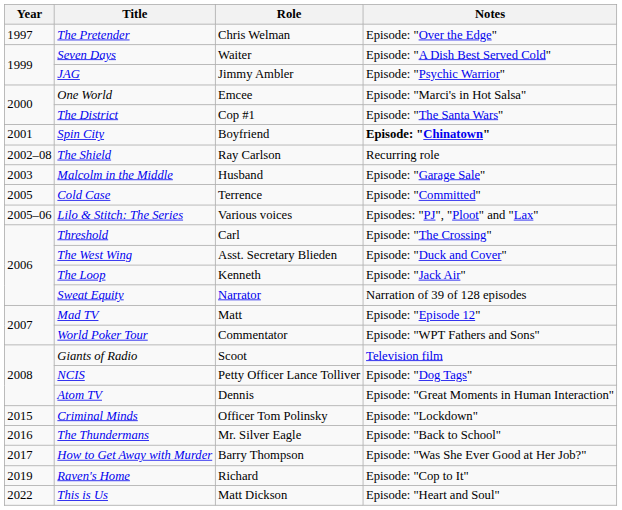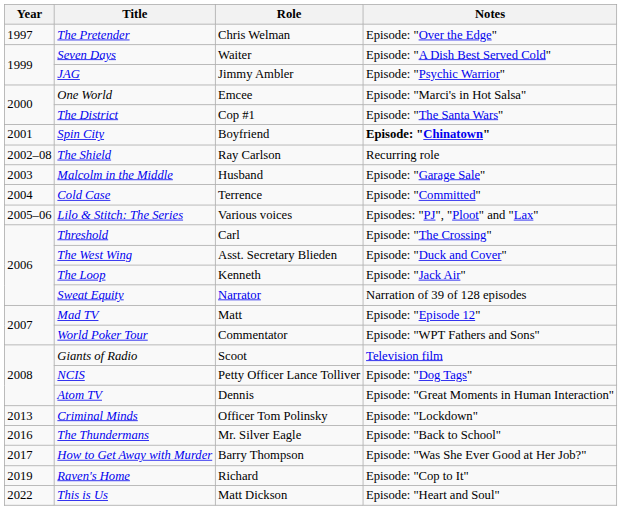Cold Case | Year: 2005 -> 2004
Criminal Minds | Year: 2015 -> 2013
